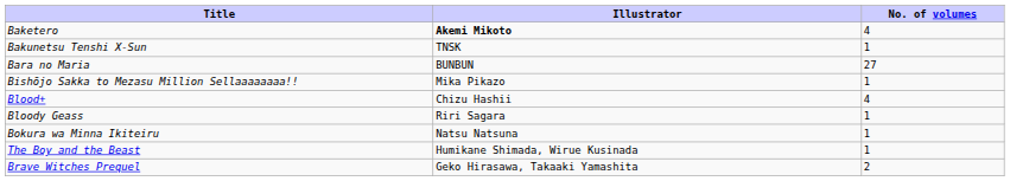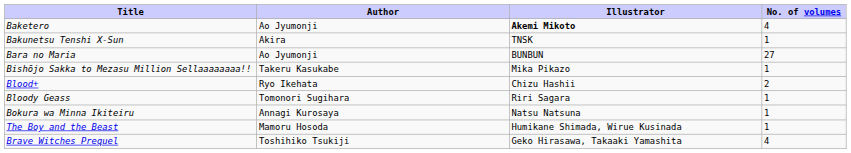+ column: Author | Ao Jyumonji | Akira | Ao Jyumonji | Takeru Kasukabe | Ryo Ikehata | Tomonori Sugihara | Annagi Kurosaya | Mamoru Hosoda | Toshihiko Tsukiji
Blood+ | No. of volumes: 4 -> 2
Brave Witches Prequel | No. of volumes: 2 -> 4
